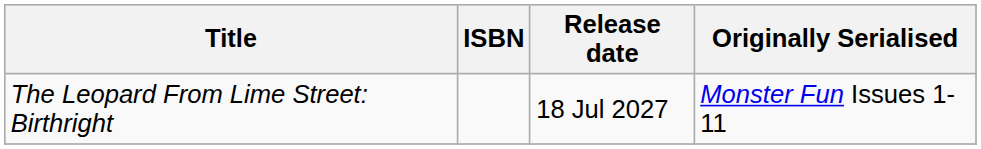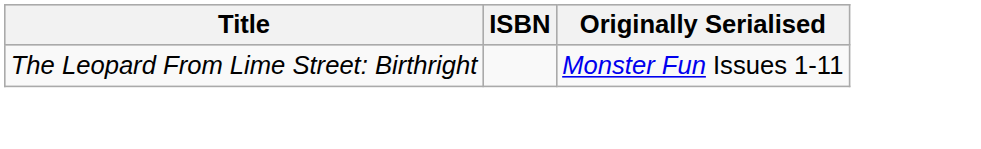- column: Release date | 18 Jul 2027
